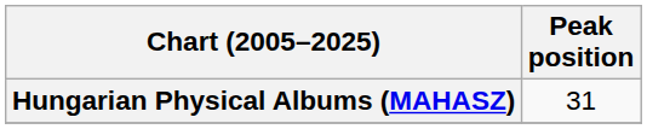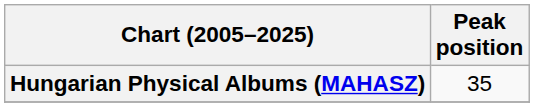Hungarian Physical Albums (MAHASZ) | Peak position: 31 -> 35
